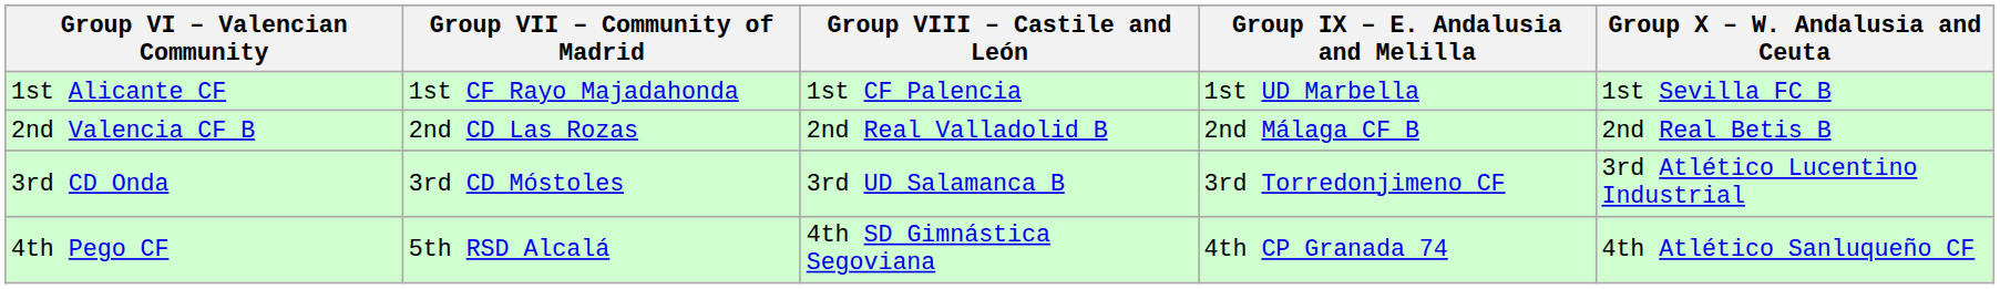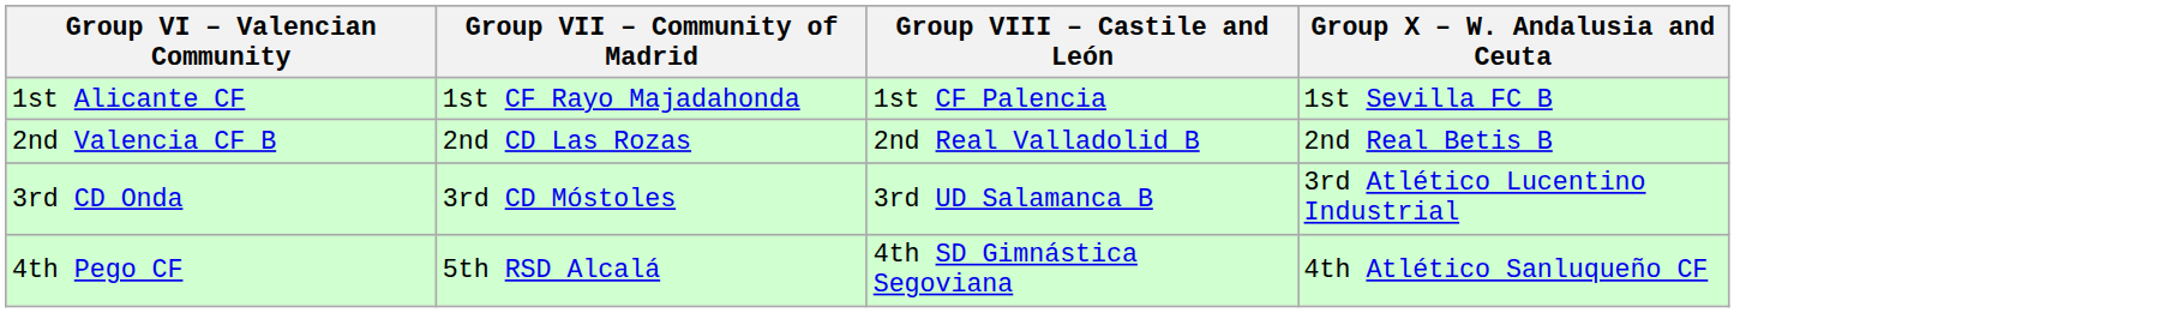- column: Group IX – E. Andalusia and Melilla | 1st UD Marbella | 2nd Málaga CF B | 3rd Torredonjimeno CF | 4th CP Granada 74
